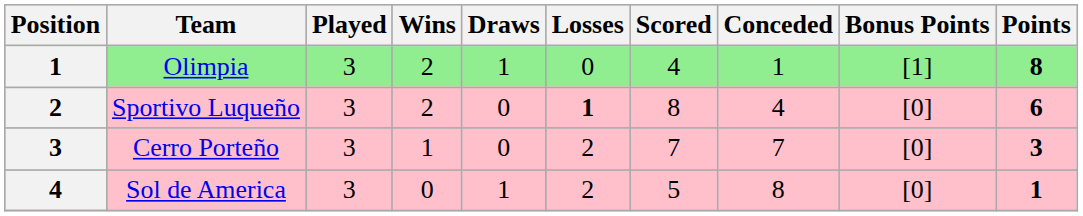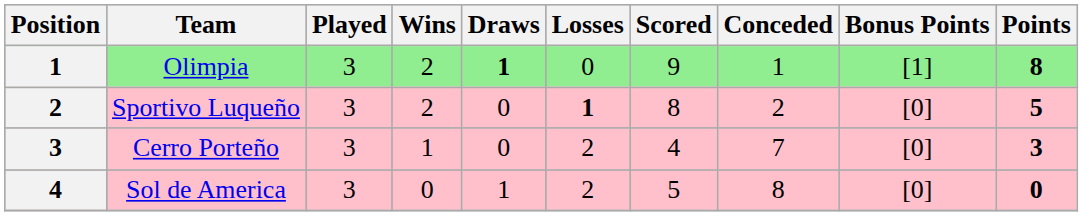Olimpia | Draws: normal -> bold
Olimpia | Scored: 4 -> 9
Sportivo Luqueño | Conceded: 4 -> 2
Sportivo Luqueño | Points: 6 -> 5
Cerro Porteño | Scored: 7 -> 4
Sol de America | Points: 1 -> 0
